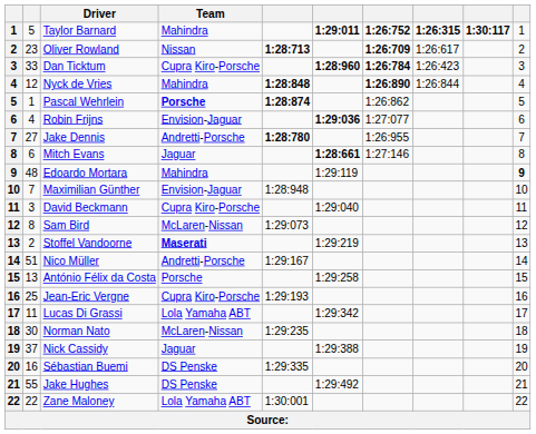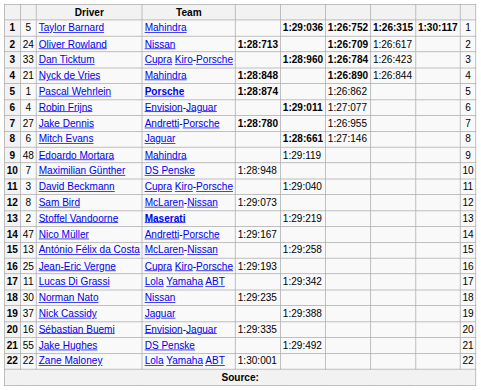Taylor Barnard | column 6: 1:29:011 -> 1:29:036
Oliver Rowland | column 2: 23 -> 24
Nyck de Vries | column 2: 12 -> 21
Robin Frijns | column 6: 1:29:036 -> 1:29:011
Edoardo Mortara | column 10: bold -> normal
Maximilian Günther | Team: Envision-Jaguar -> DS Penske
Nico Müller | column 2: 51 -> 47
António Félix da Costa | Team: Porsche -> McLaren-Nissan
Norman Nato | Team: McLaren-Nissan -> Nissan
Sébastian Buemi | Team: DS Penske -> Envision-Jaguar
